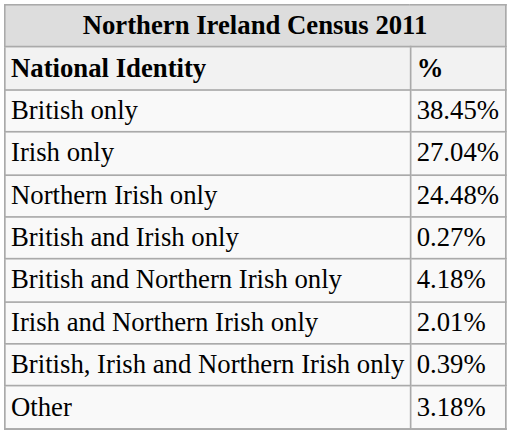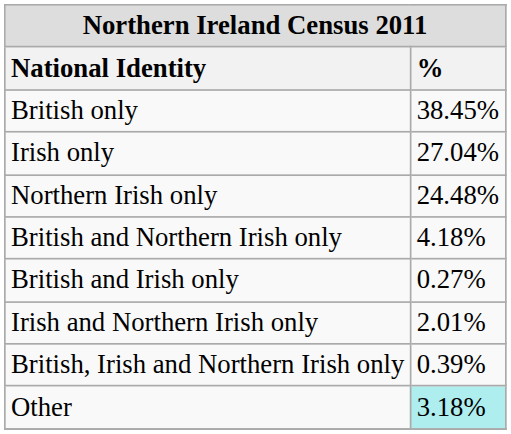rows swapped: British and Irish only <-> British and Northern Irish only
Other | %: no background -> paleturquoise background
